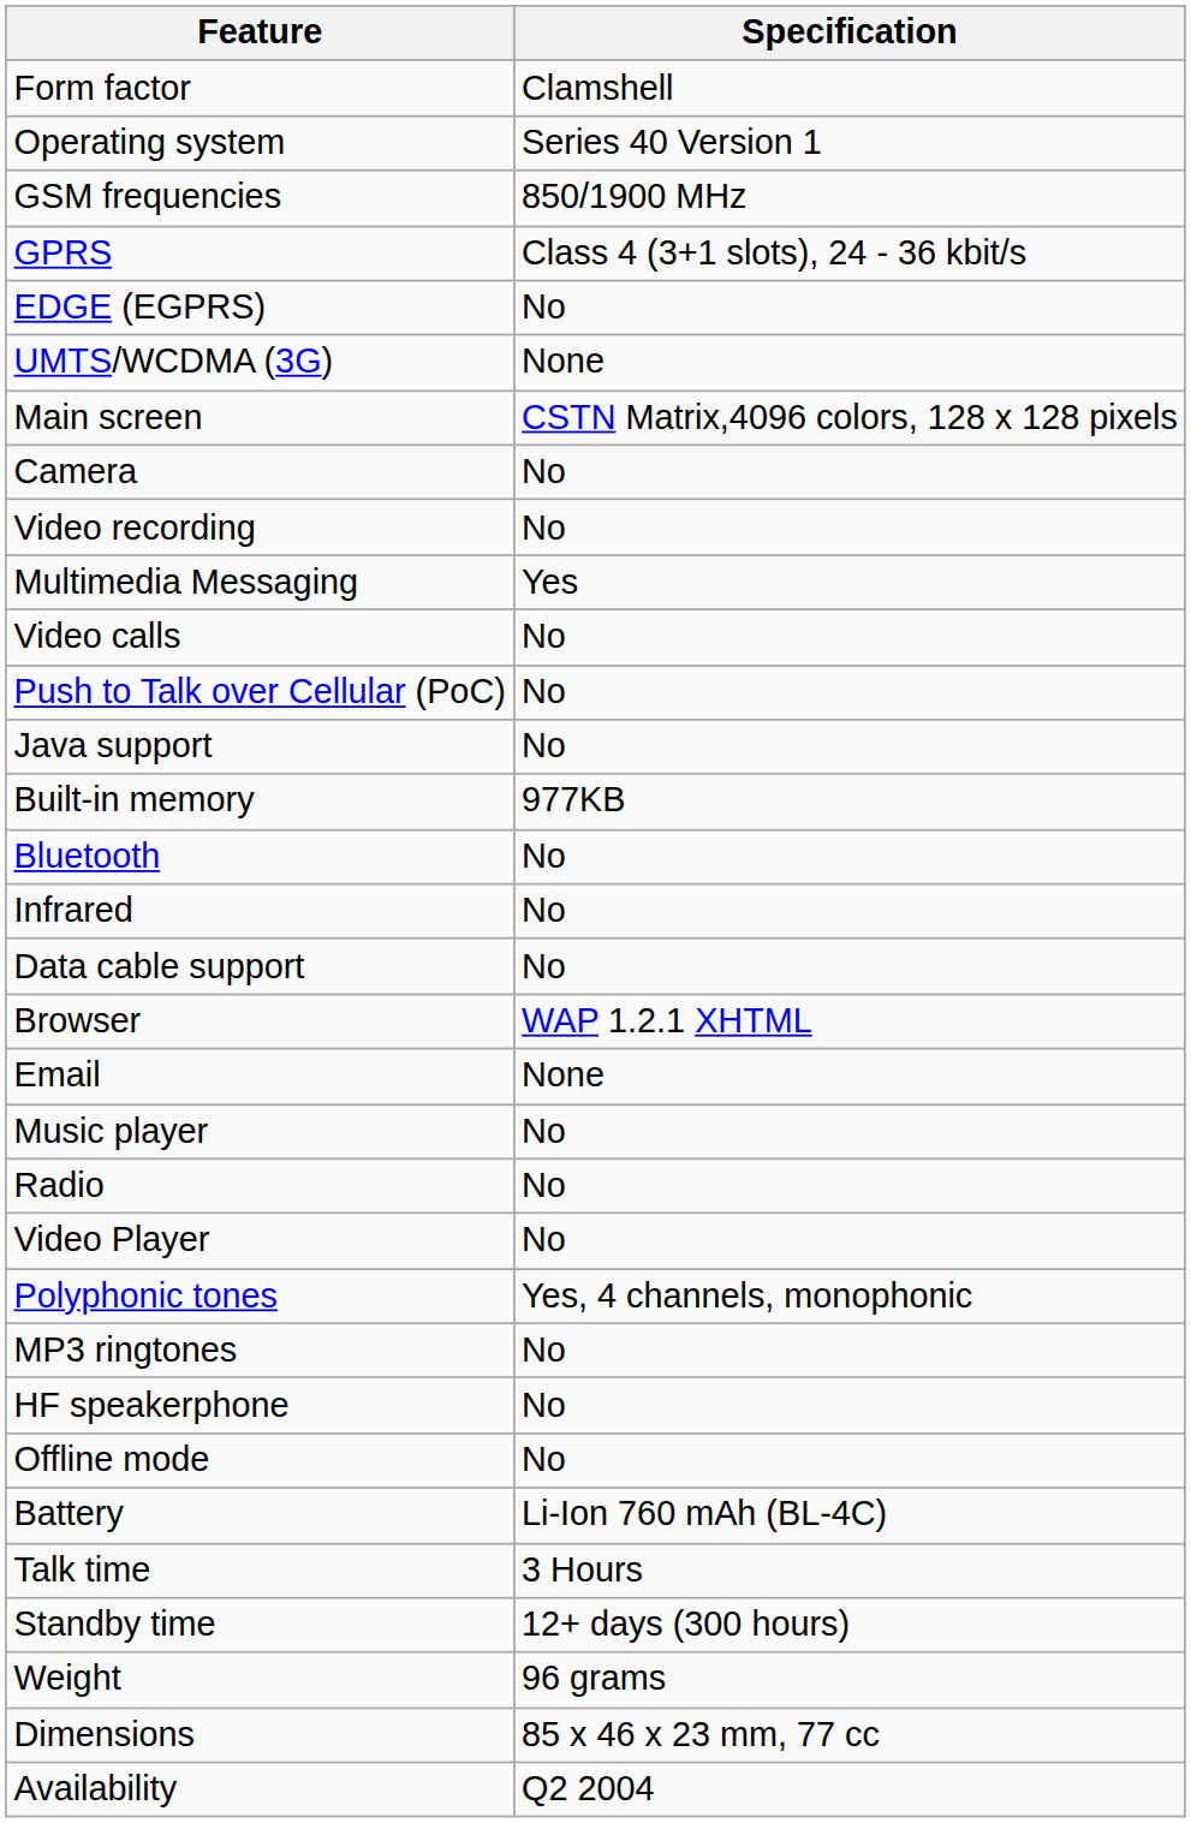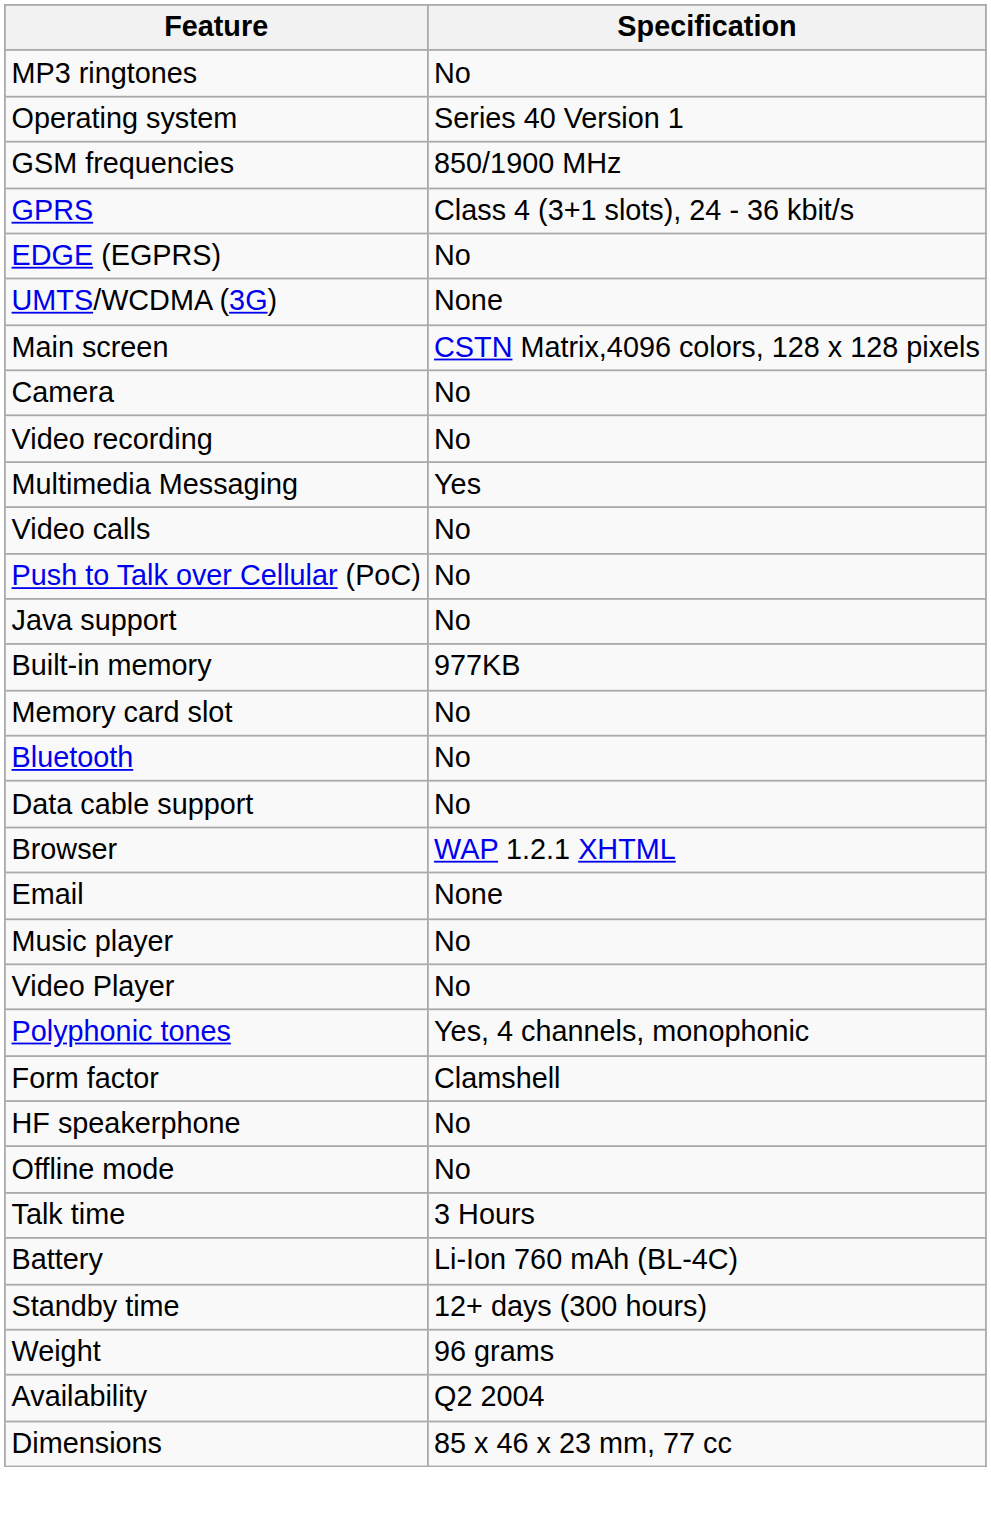rows swapped: Form factor <-> MP3 ringtones
+ row: Memory card slot | No
- row: Infrared | No
- row: Radio | No
rows swapped: Battery <-> Talk time
rows swapped: Dimensions <-> Availability
